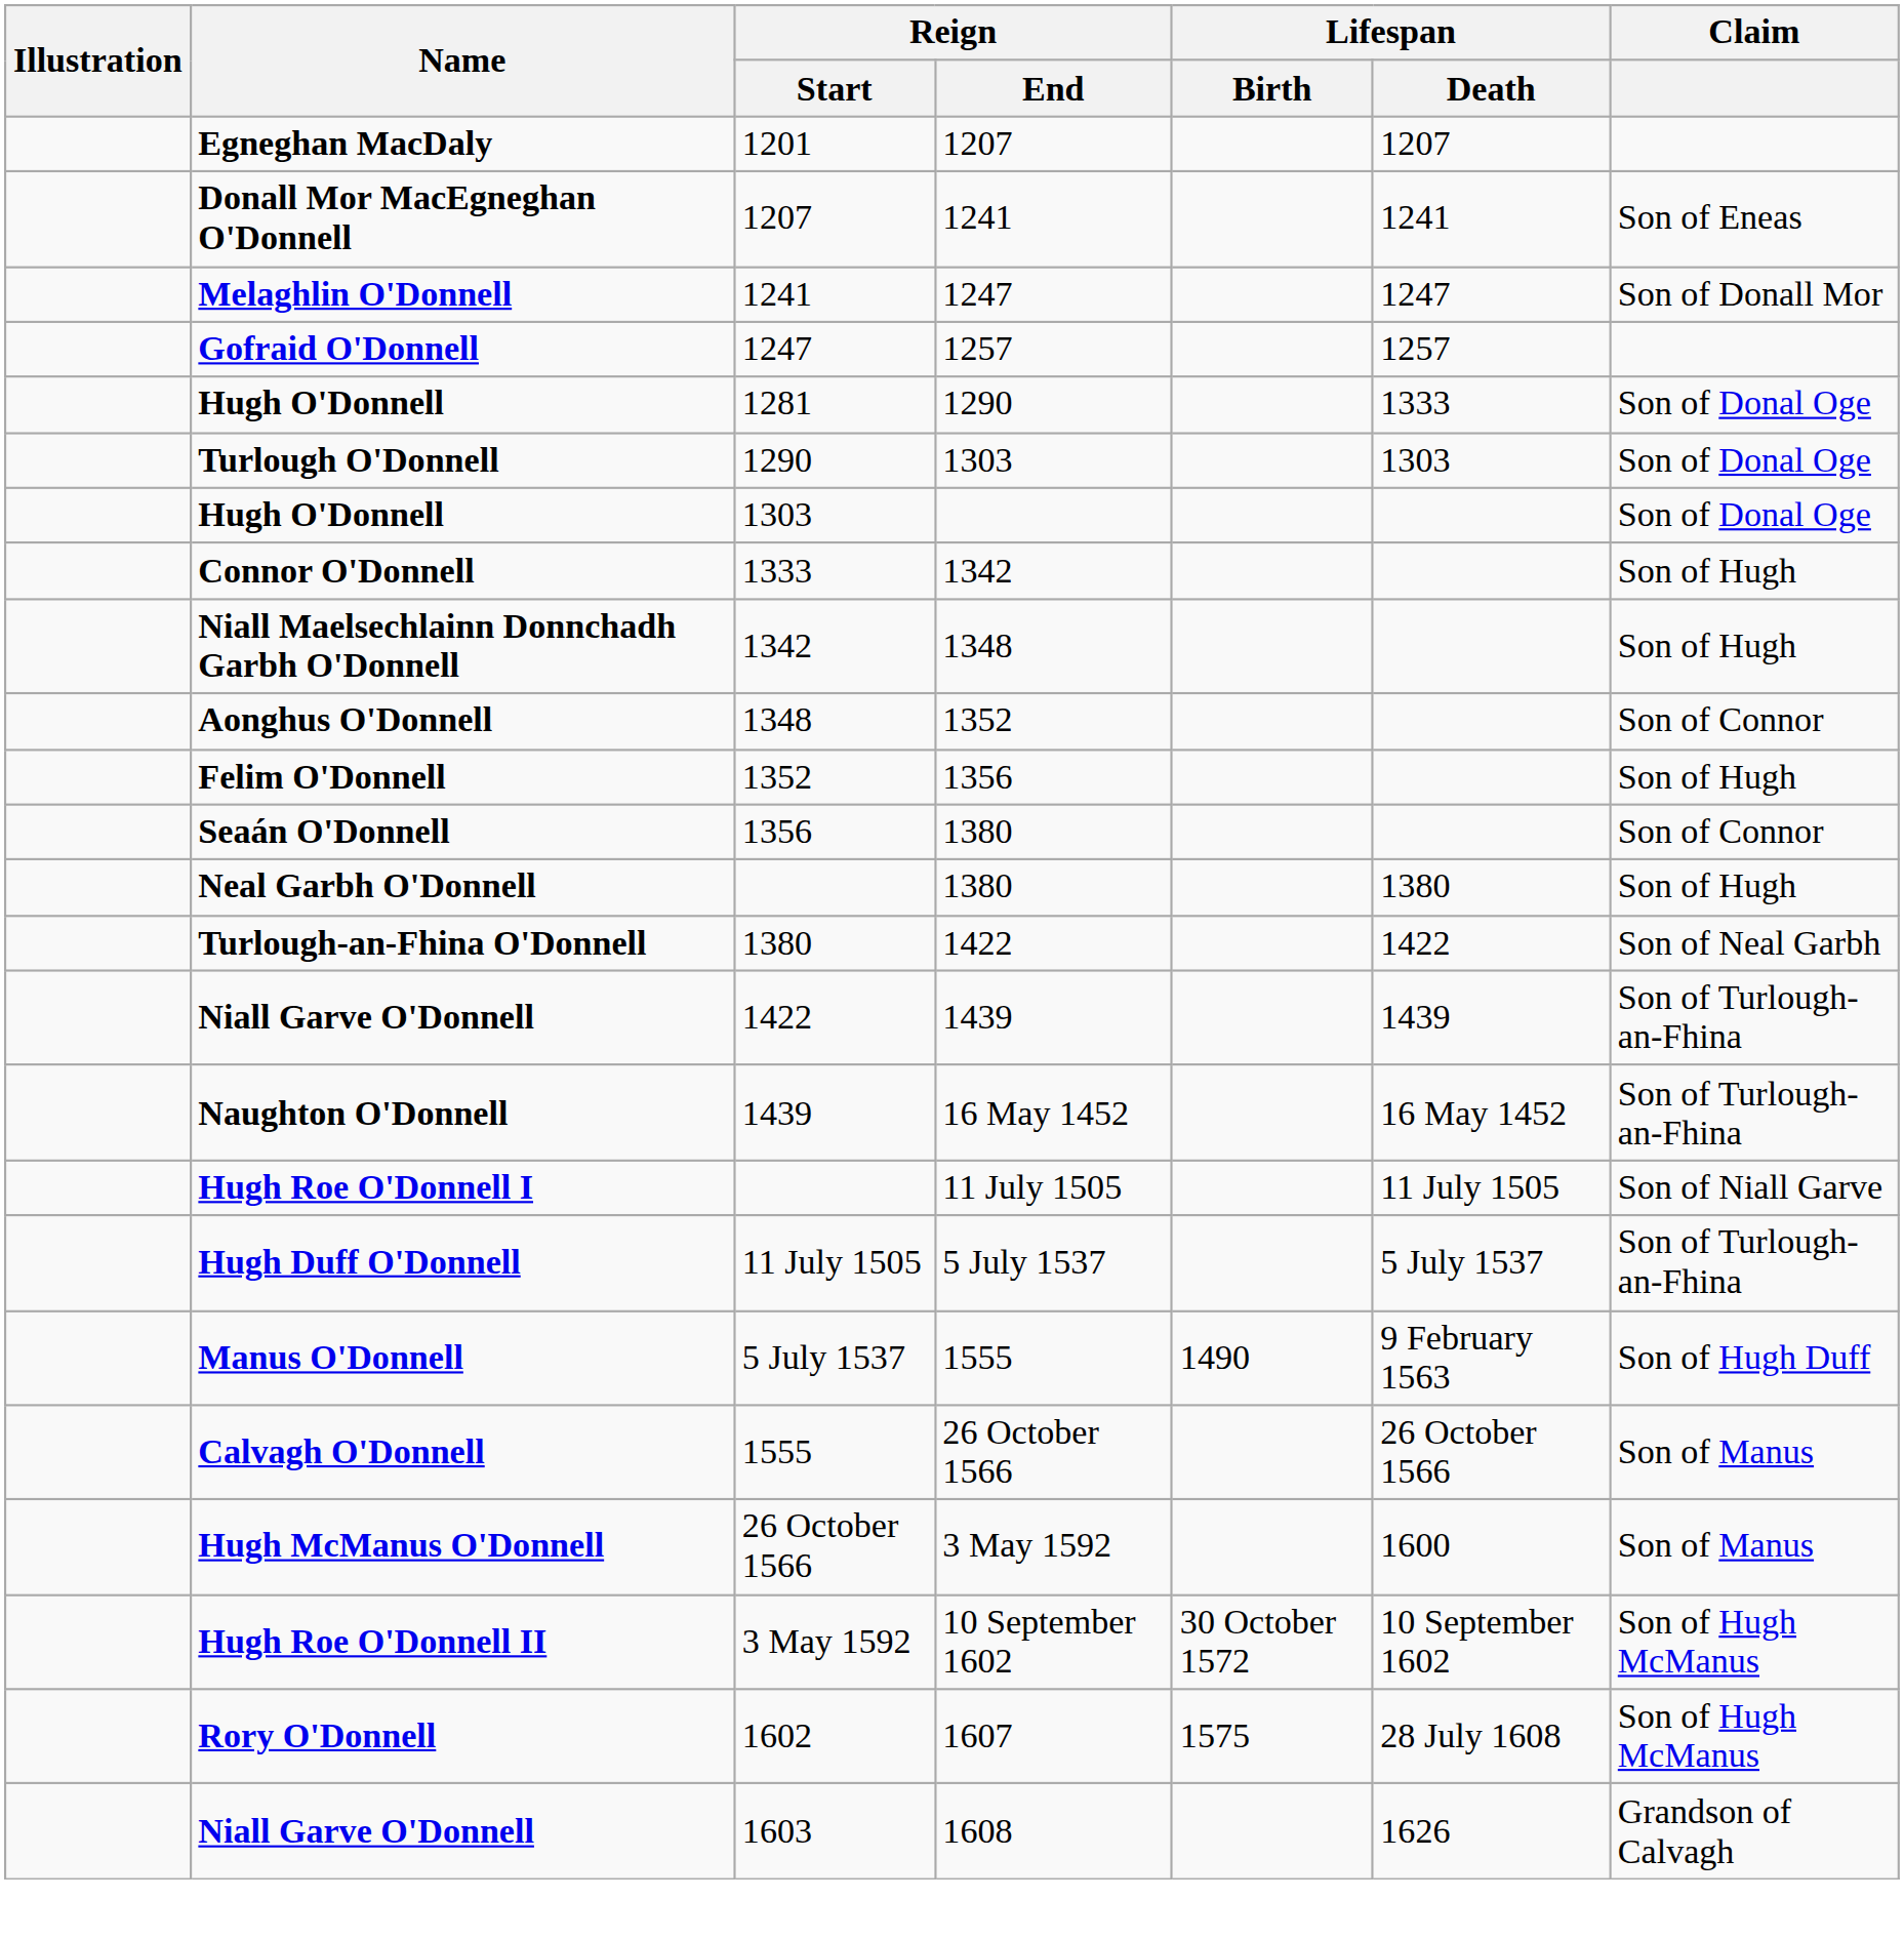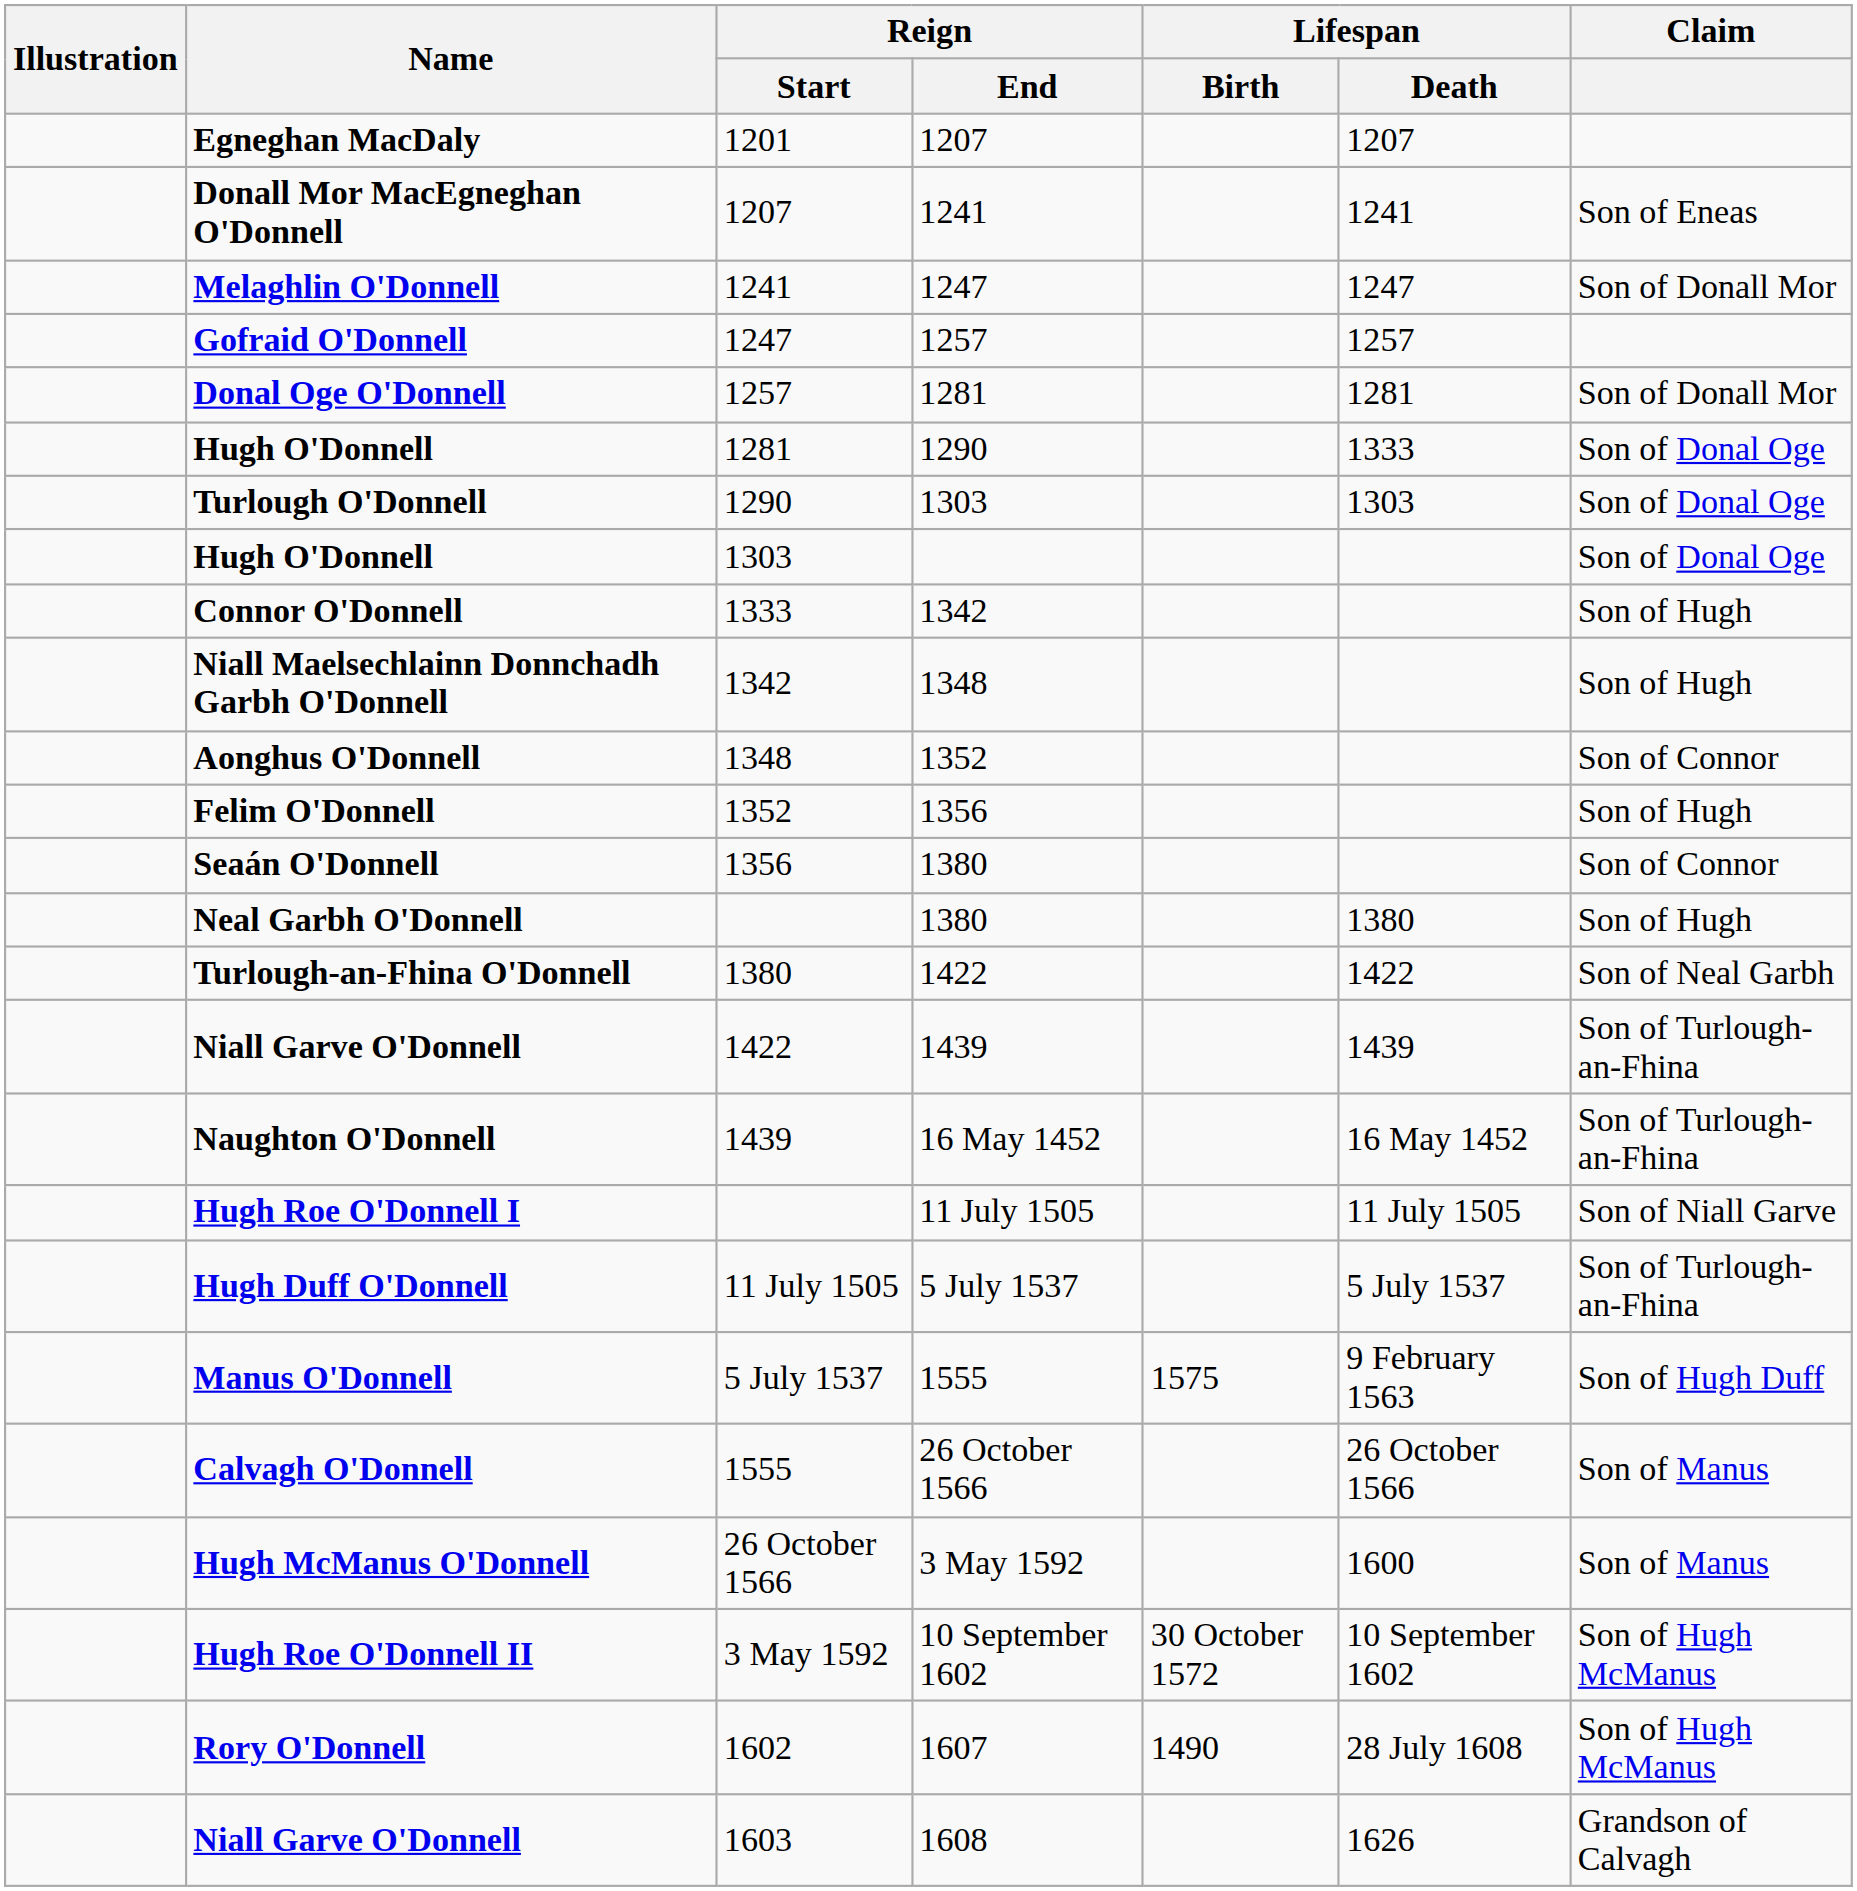+ row: Donal Oge O'Donnell | 1257 | 1281 | 1281 | Son of Donall Mor
Manus O'Donnell | Lifespan / Birth: 1490 -> 1575
Rory O'Donnell | Lifespan / Birth: 1575 -> 1490
